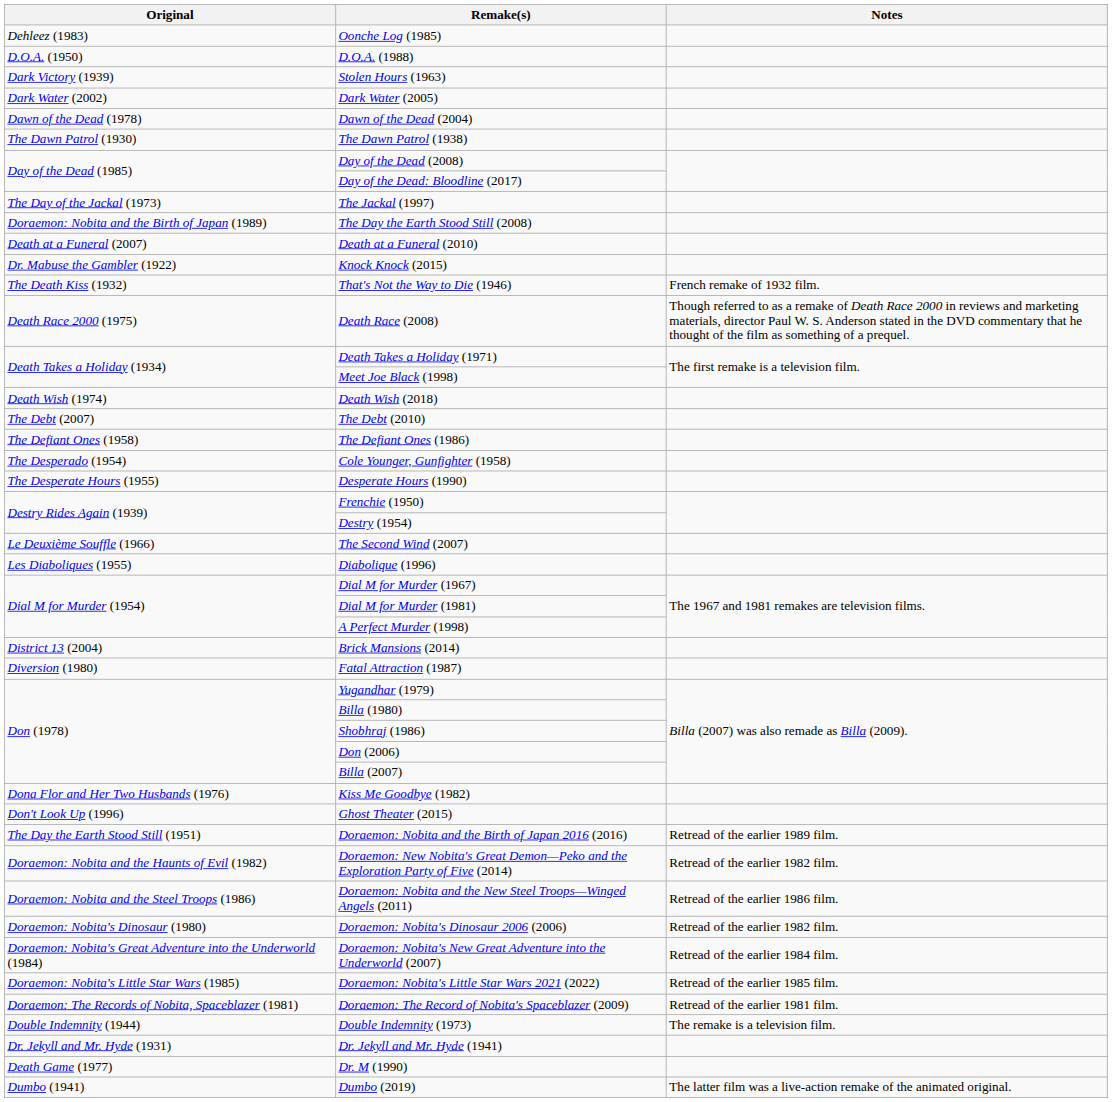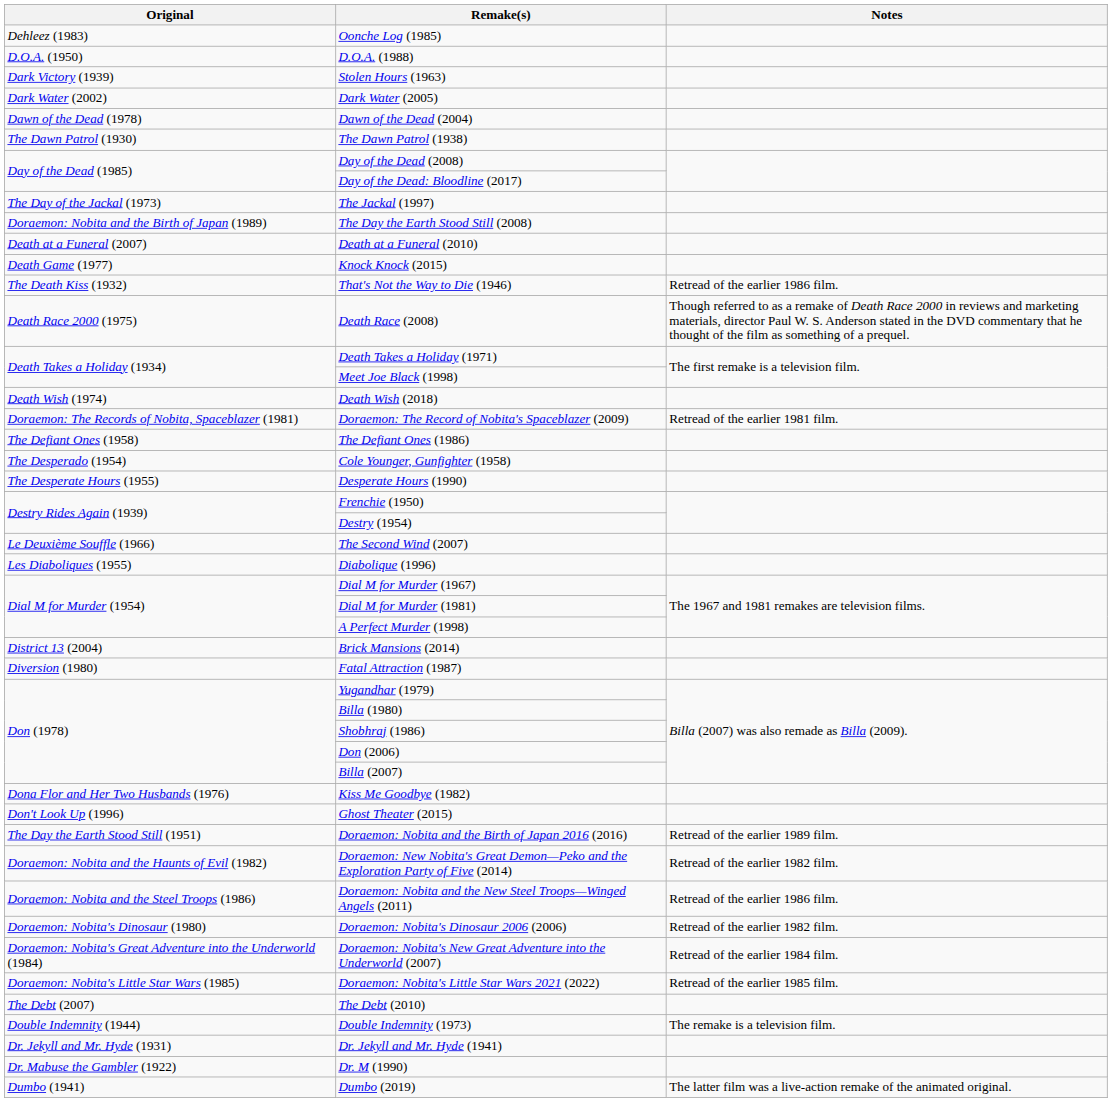Knock Knock (2015) | Original: Dr. Mabuse the Gambler (1922) -> Death Game (1977)
That's Not the Way to Die (1946) | Notes: French remake of 1932 film. -> Retread of the earlier 1986 film.
rows swapped: The Debt (2010) <-> Doraemon: The Record of Nobita's Spaceblazer (2009)
Dr. M (1990) | Original: Death Game (1977) -> Dr. Mabuse the Gambler (1922)
